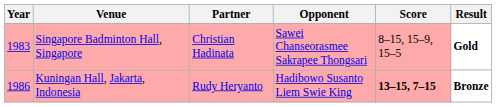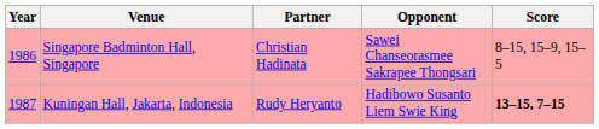- column: Result | Gold | Bronze
Singapore Badminton Hall, Singapore | Year: 1983 -> 1986
Kuningan Hall, Jakarta, Indonesia | Year: 1986 -> 1987
